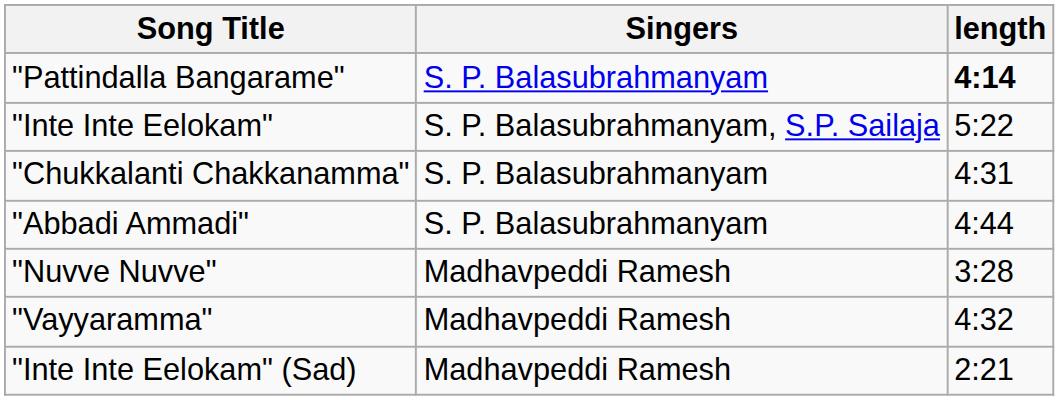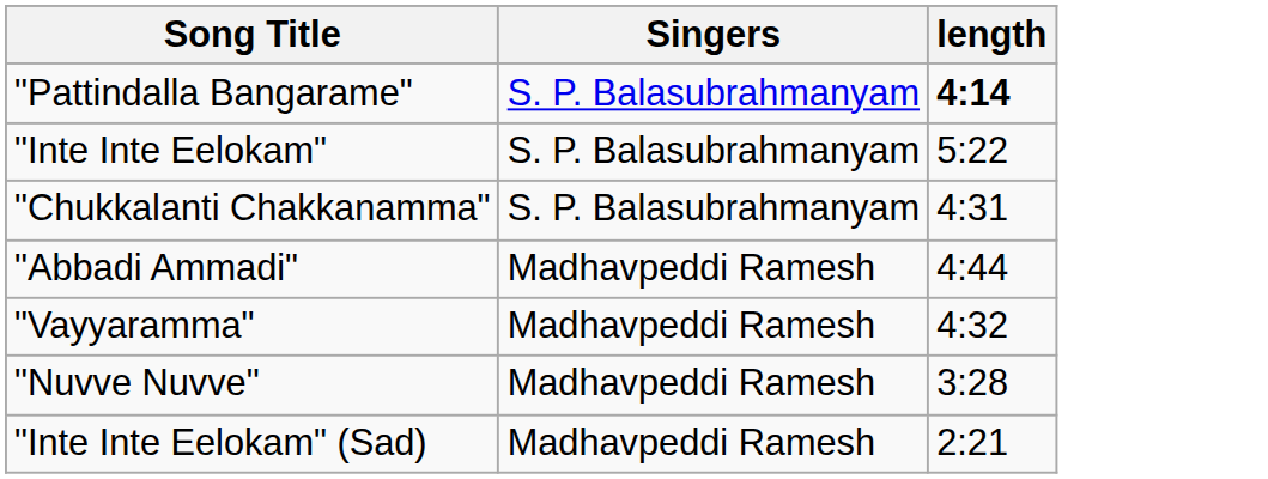"Inte Inte Eelokam" | Singers: S. P. Balasubrahmanyam, S.P. Sailaja -> S. P. Balasubrahmanyam
"Abbadi Ammadi" | Singers: S. P. Balasubrahmanyam -> Madhavpeddi Ramesh
rows swapped: "Nuvve Nuvve" <-> "Vayyaramma"
